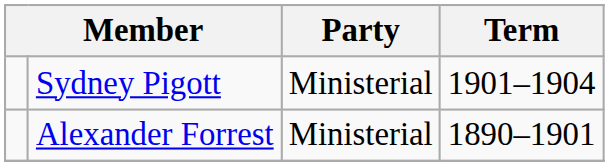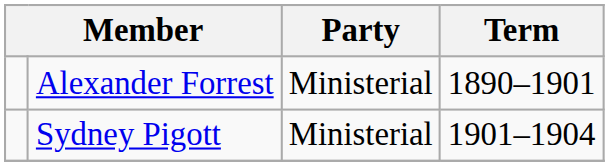rows swapped: Alexander Forrest <-> Sydney Pigott
